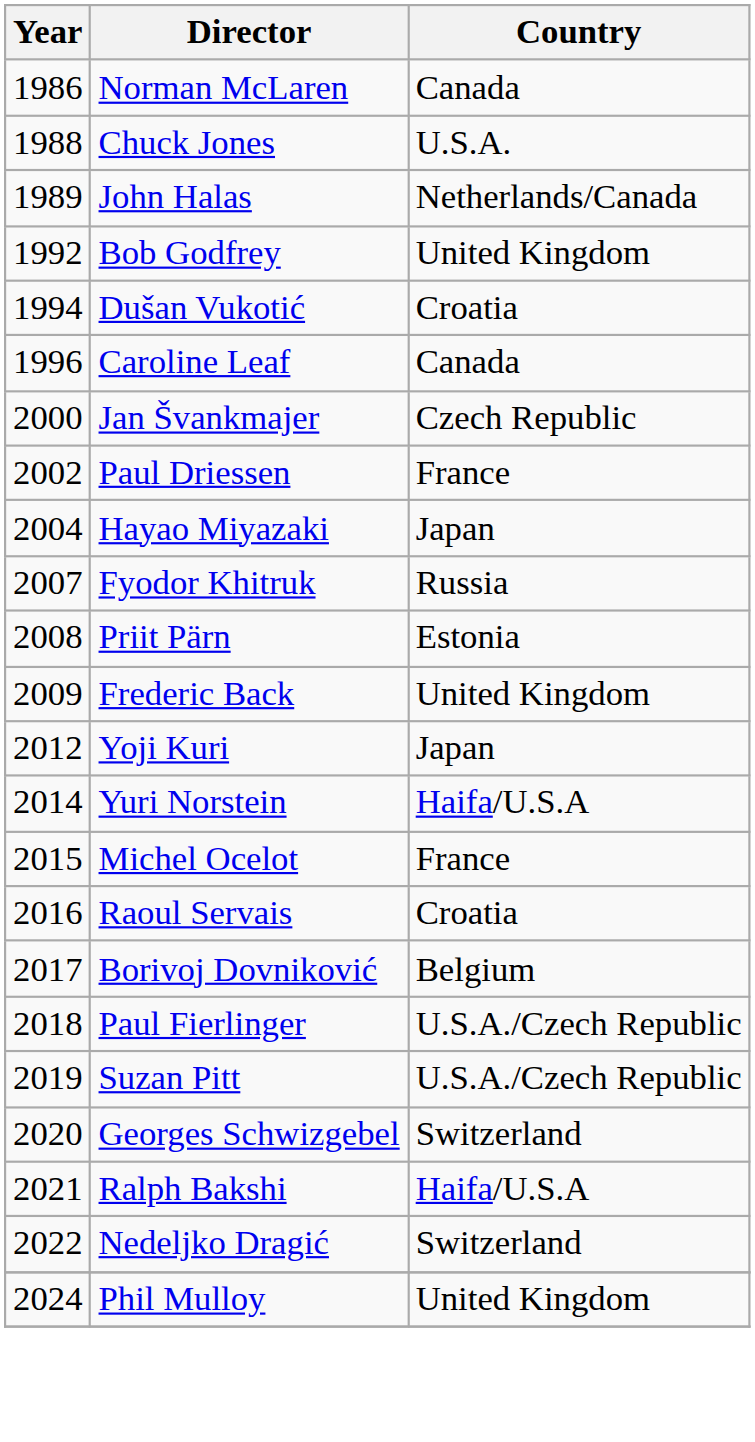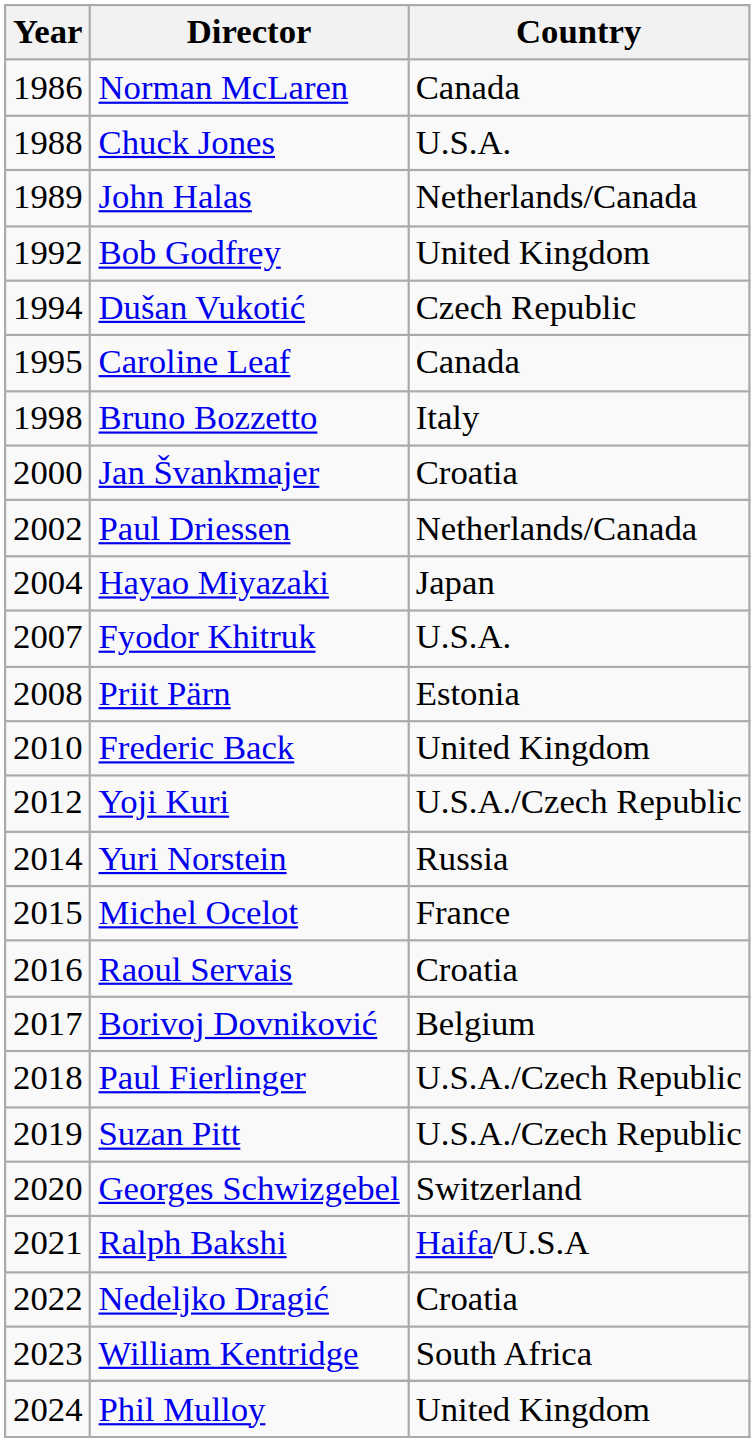Dušan Vukotić | Country: Croatia -> Czech Republic
Caroline Leaf | Year: 1996 -> 1995
+ row: 1998 | Bruno Bozzetto | Italy
Jan Švankmajer | Country: Czech Republic -> Croatia
Paul Driessen | Country: France -> Netherlands/Canada
Fyodor Khitruk | Country: Russia -> U.S.A.
Frederic Back | Year: 2009 -> 2010
Yoji Kuri | Country: Japan -> U.S.A./Czech Republic
Yuri Norstein | Country: Haifa/U.S.A -> Russia
Nedeljko Dragić | Country: Switzerland -> Croatia
+ row: 2023 | William Kentridge | South Africa
